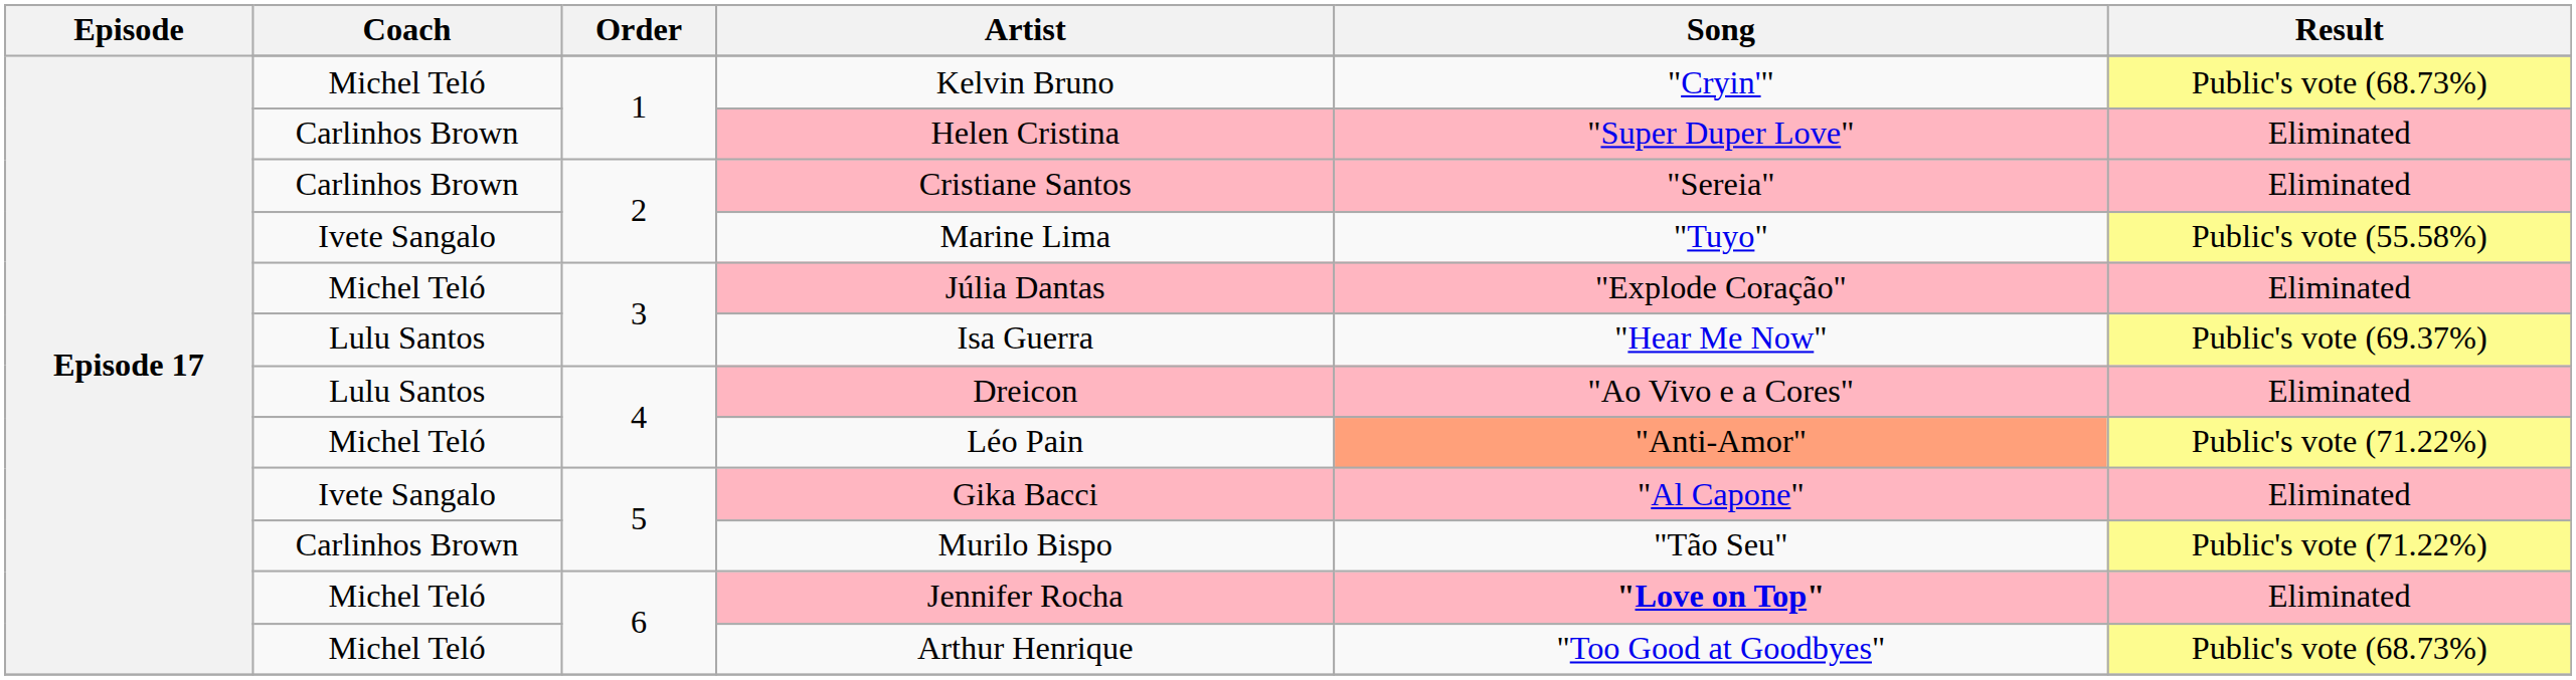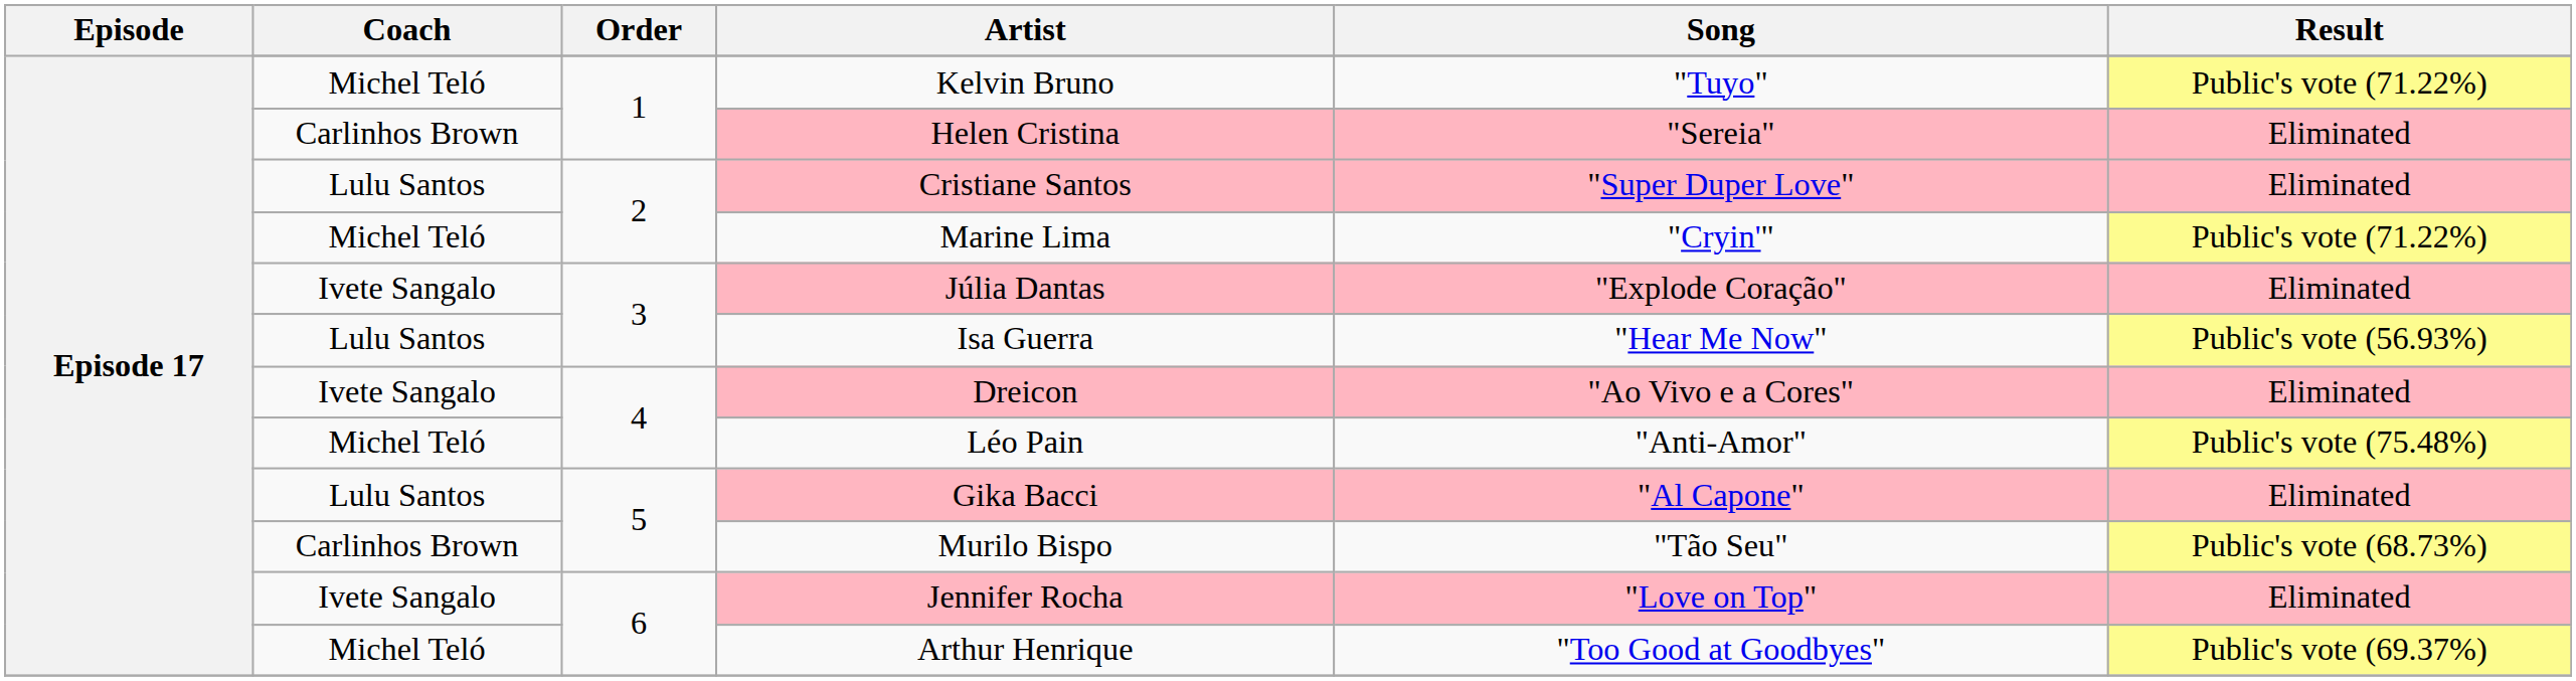Kelvin Bruno | Song: "Cryin'" -> "Tuyo"
Kelvin Bruno | Result: Public's vote (68.73%) -> Public's vote (71.22%)
Helen Cristina | Song: "Super Duper Love" -> "Sereia"
Cristiane Santos | Coach: Carlinhos Brown -> Lulu Santos
Cristiane Santos | Song: "Sereia" -> "Super Duper Love"
Marine Lima | Coach: Ivete Sangalo -> Michel Teló
Marine Lima | Song: "Tuyo" -> "Cryin'"
Marine Lima | Result: Public's vote (55.58%) -> Public's vote (71.22%)
Júlia Dantas | Coach: Michel Teló -> Ivete Sangalo
Isa Guerra | Result: Public's vote (69.37%) -> Public's vote (56.93%)
Dreicon | Coach: Lulu Santos -> Ivete Sangalo
Léo Pain | Song: lightsalmon background -> no background
Léo Pain | Result: Public's vote (71.22%) -> Public's vote (75.48%)
Gika Bacci | Coach: Ivete Sangalo -> Lulu Santos
Murilo Bispo | Result: Public's vote (71.22%) -> Public's vote (68.73%)
Jennifer Rocha | Coach: Michel Teló -> Ivete Sangalo
Jennifer Rocha | Song: bold -> normal
Arthur Henrique | Result: Public's vote (68.73%) -> Public's vote (69.37%)
